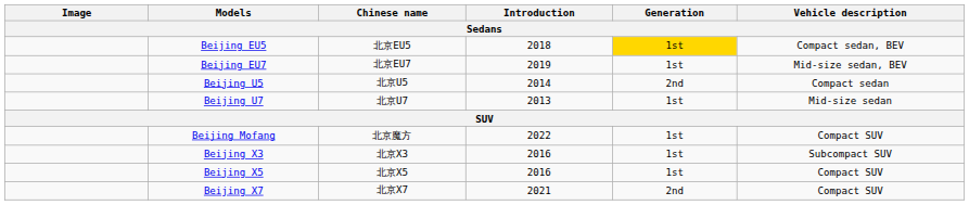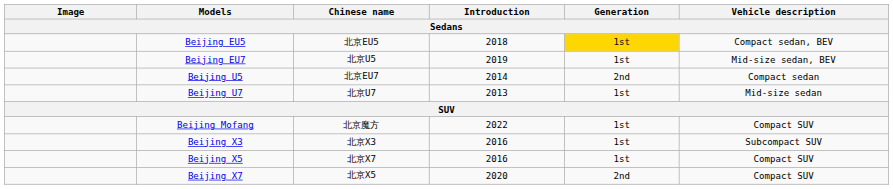Beijing EU7 | Chinese name: 北京EU7 -> 北京U5
Beijing U5 | Chinese name: 北京U5 -> 北京EU7
Beijing X5 | Chinese name: 北京X5 -> 北京X7
Beijing X7 | Chinese name: 北京X7 -> 北京X5
Beijing X7 | Introduction: 2021 -> 2020
